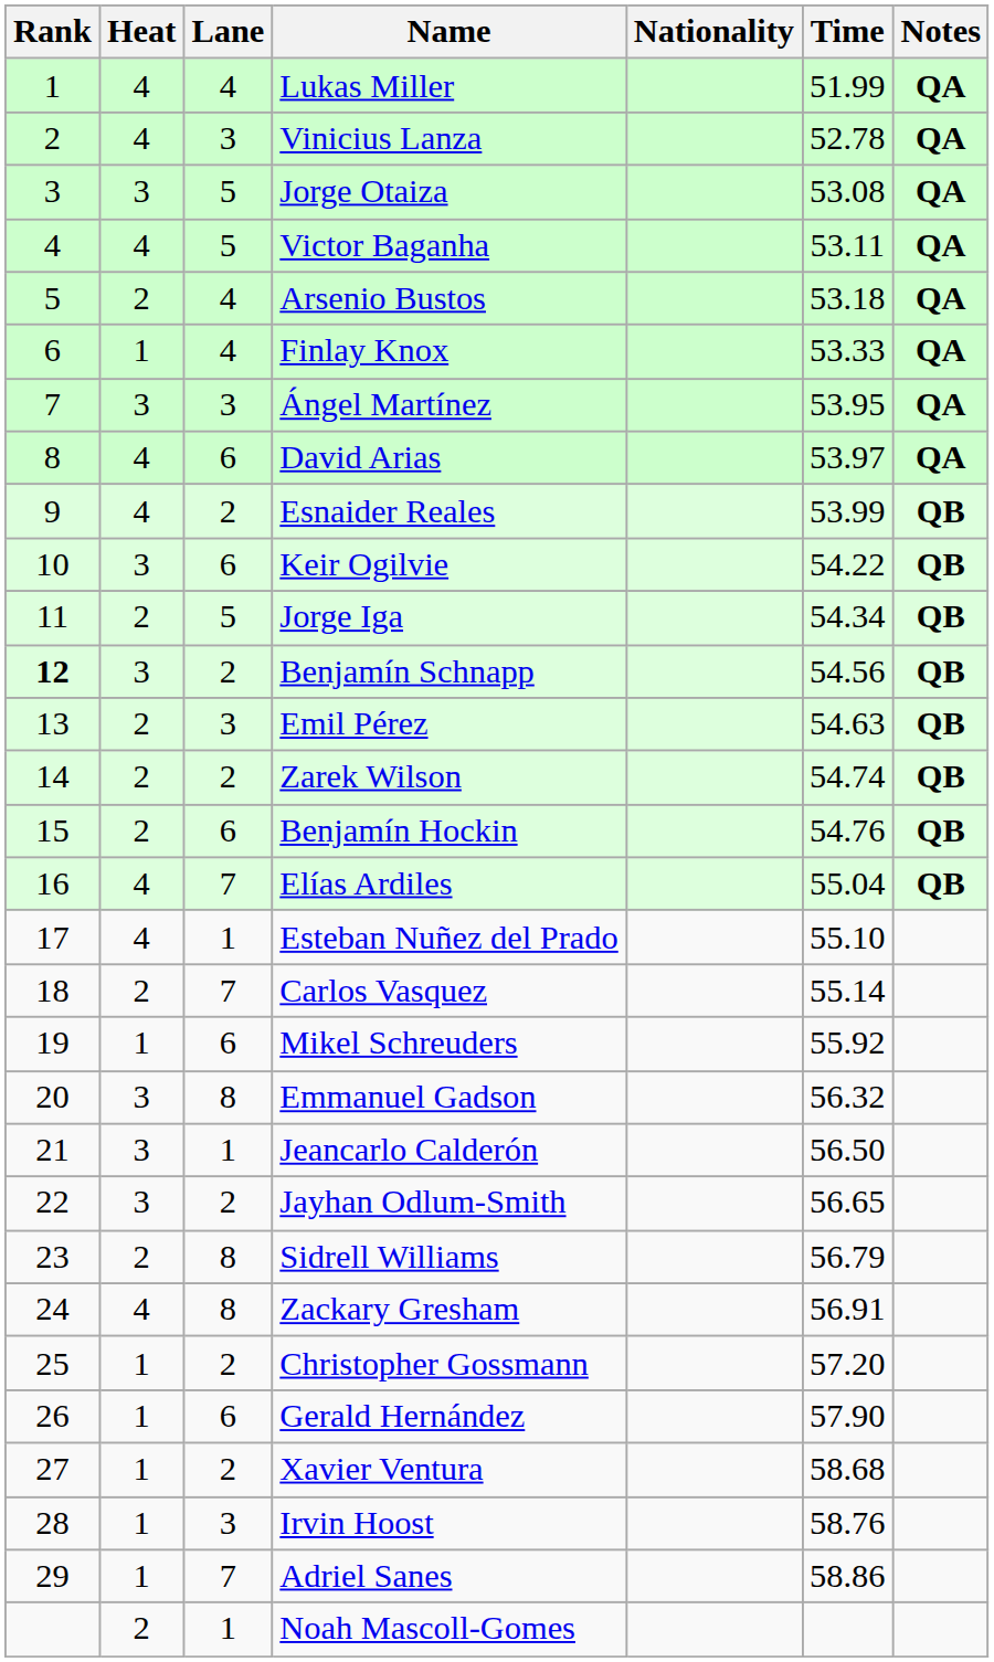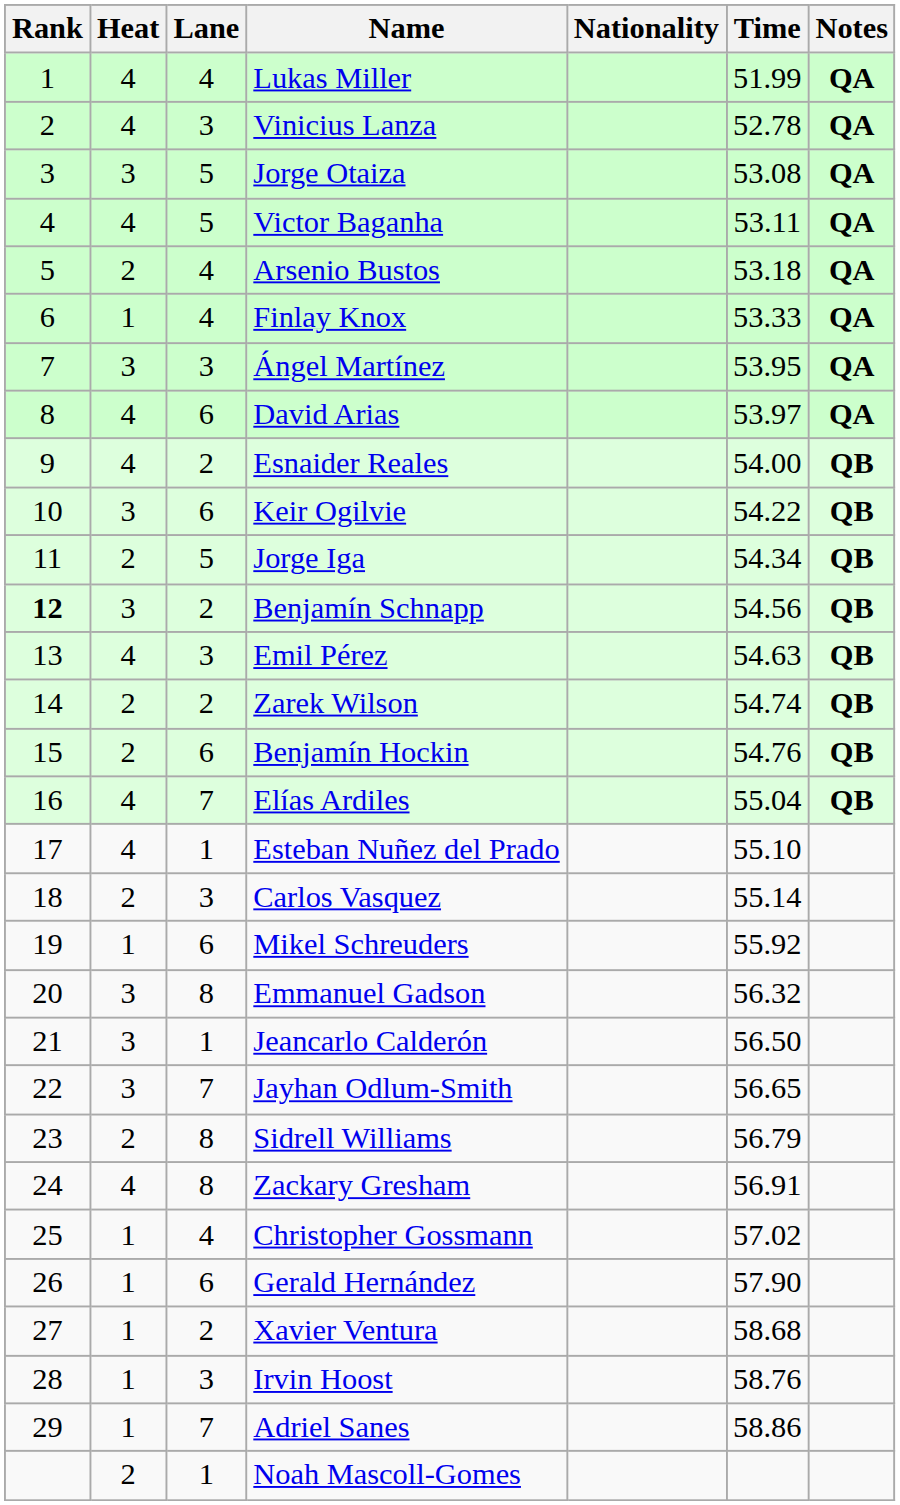Esnaider Reales | Time: 53.99 -> 54.00
Emil Pérez | Heat: 2 -> 4
Carlos Vasquez | Lane: 7 -> 3
Jayhan Odlum-Smith | Lane: 2 -> 7
Christopher Gossmann | Lane: 2 -> 4
Christopher Gossmann | Time: 57.20 -> 57.02
